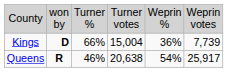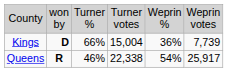Queens | column 4: 20,638 -> 22,338
